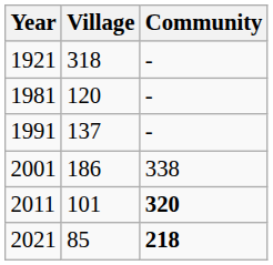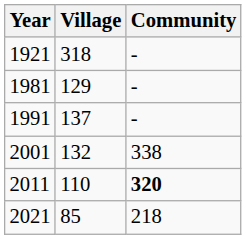1981 | Village: 120 -> 129
2001 | Village: 186 -> 132
2011 | Village: 101 -> 110
2021 | Community: bold -> normal
